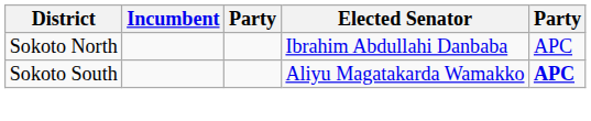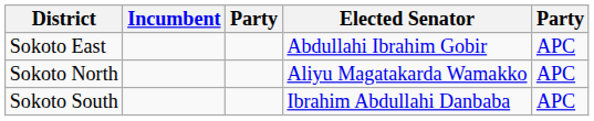+ row: Sokoto East | Abdullahi Ibrahim Gobir | APC
Sokoto North | Elected Senator: Ibrahim Abdullahi Danbaba -> Aliyu Magatakarda Wamakko
Sokoto South | Elected Senator: Aliyu Magatakarda Wamakko -> Ibrahim Abdullahi Danbaba
Sokoto South | column 5: bold -> normal
